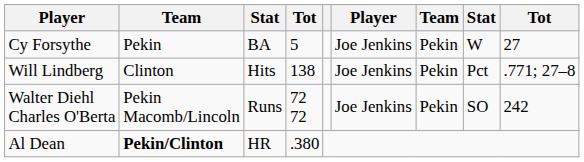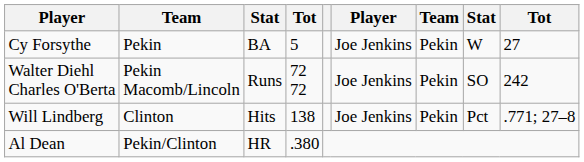rows swapped: Walter Diehl Charles O'Berta <-> Will Lindberg
Al Dean | column 2: bold -> normal
